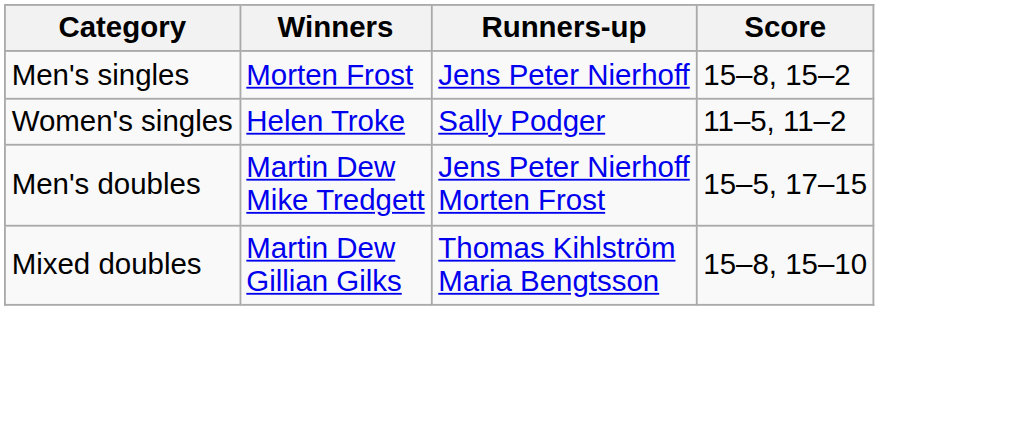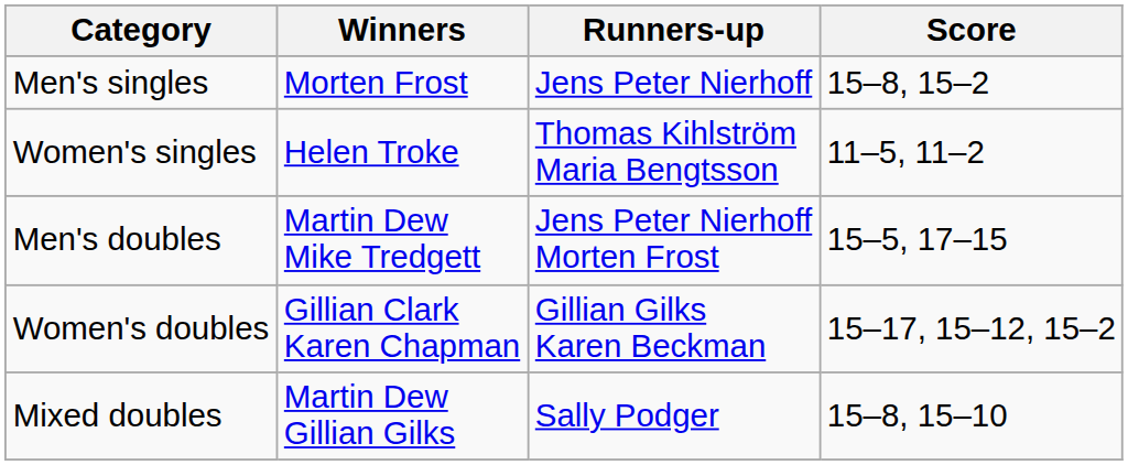Women's singles | Runners-up: Sally Podger -> Thomas Kihlström Maria Bengtsson
+ row: Women's doubles | Gillian Clark Karen Chapman | Gillian Gilks Karen Beckman | 15–17, 15–12, 15–2
Mixed doubles | Runners-up: Thomas Kihlström Maria Bengtsson -> Sally Podger
